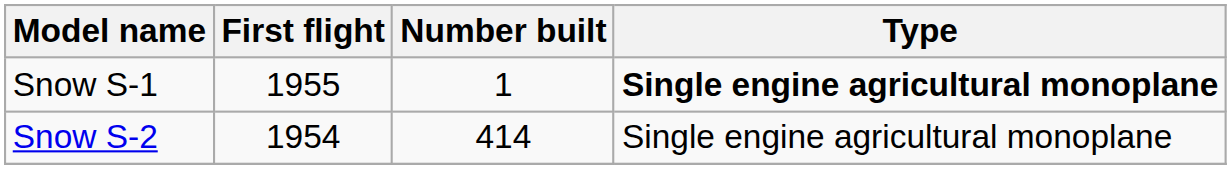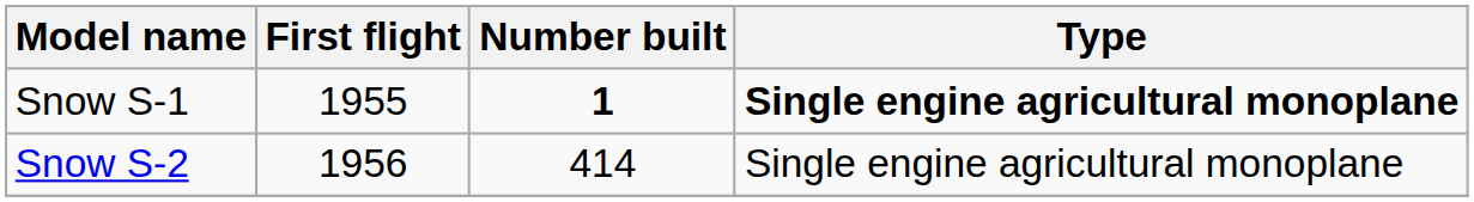Snow S-1 | Number built: normal -> bold
Snow S-2 | First flight: 1954 -> 1956
